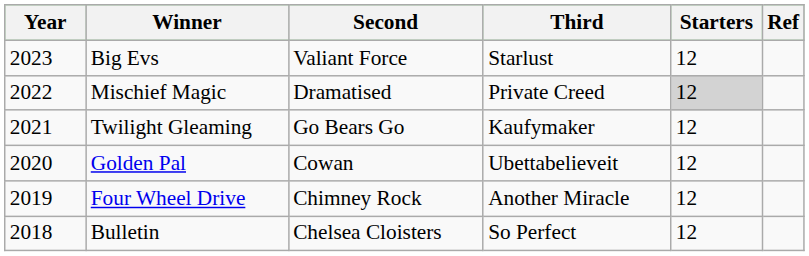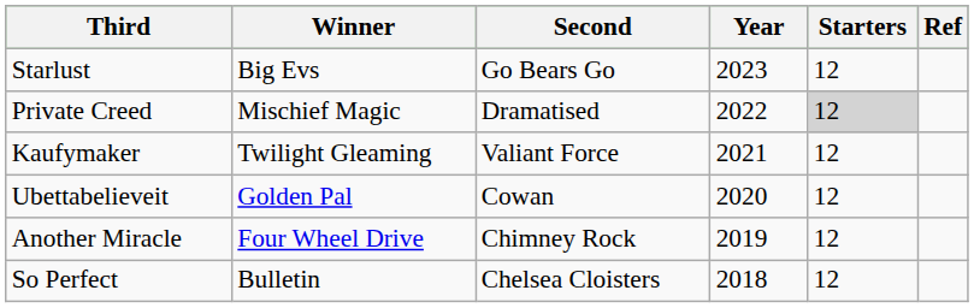columns swapped: Year <-> Third
Big Evs | Second: Valiant Force -> Go Bears Go
Twilight Gleaming | Second: Go Bears Go -> Valiant Force
